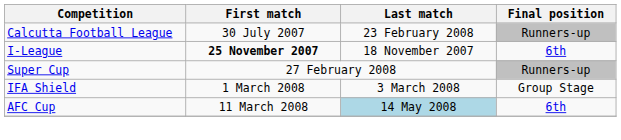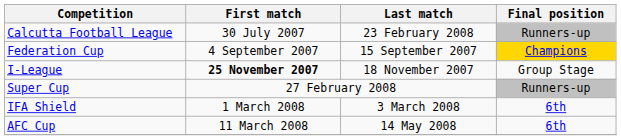+ row: Federation Cup | 4 September 2007 | 15 September 2007 | Champions
I-League | Final position: 6th -> Group Stage
IFA Shield | Final position: Group Stage -> 6th
AFC Cup | Last match: lightblue background -> no background
